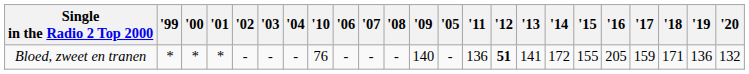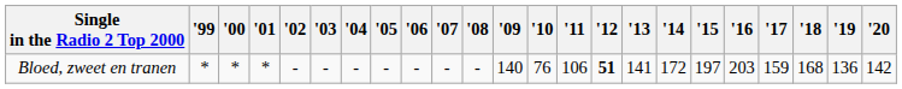columns swapped: '05 <-> '10
Bloed, zweet en tranen | '11: 136 -> 106
Bloed, zweet en tranen | '15: 155 -> 197
Bloed, zweet en tranen | '16: 205 -> 203
Bloed, zweet en tranen | '18: 171 -> 168
Bloed, zweet en tranen | '20: 132 -> 142
